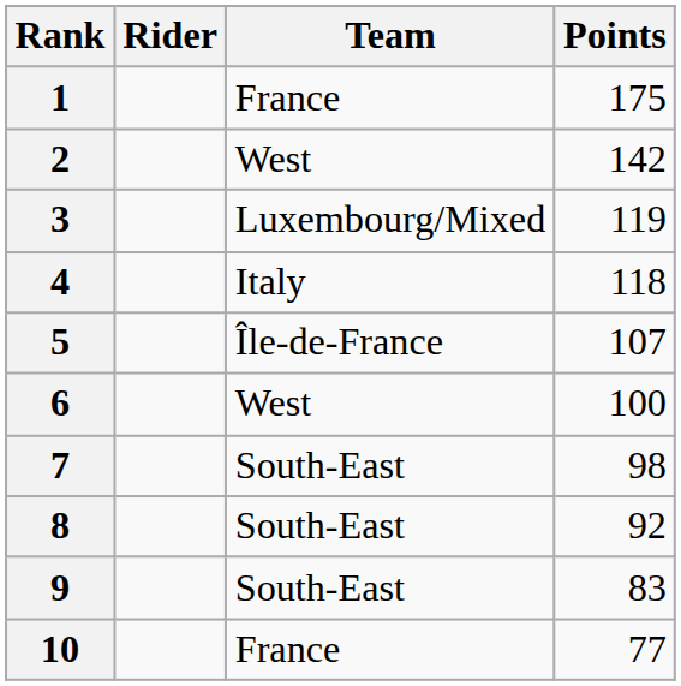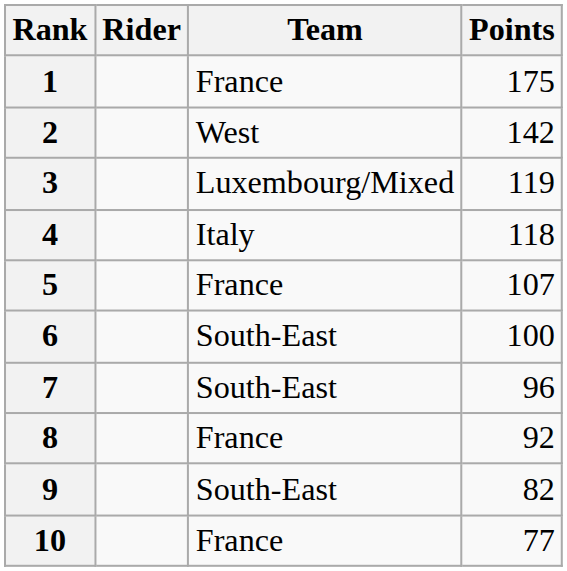5 | Team: Île-de-France -> France
6 | Team: West -> South-East
7 | Points: 98 -> 96
8 | Team: South-East -> France
9 | Points: 83 -> 82
